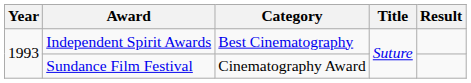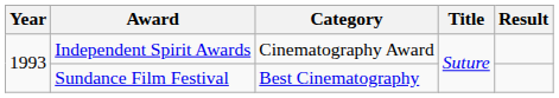Independent Spirit Awards | Category: Best Cinematography -> Cinematography Award
Sundance Film Festival | Category: Cinematography Award -> Best Cinematography
